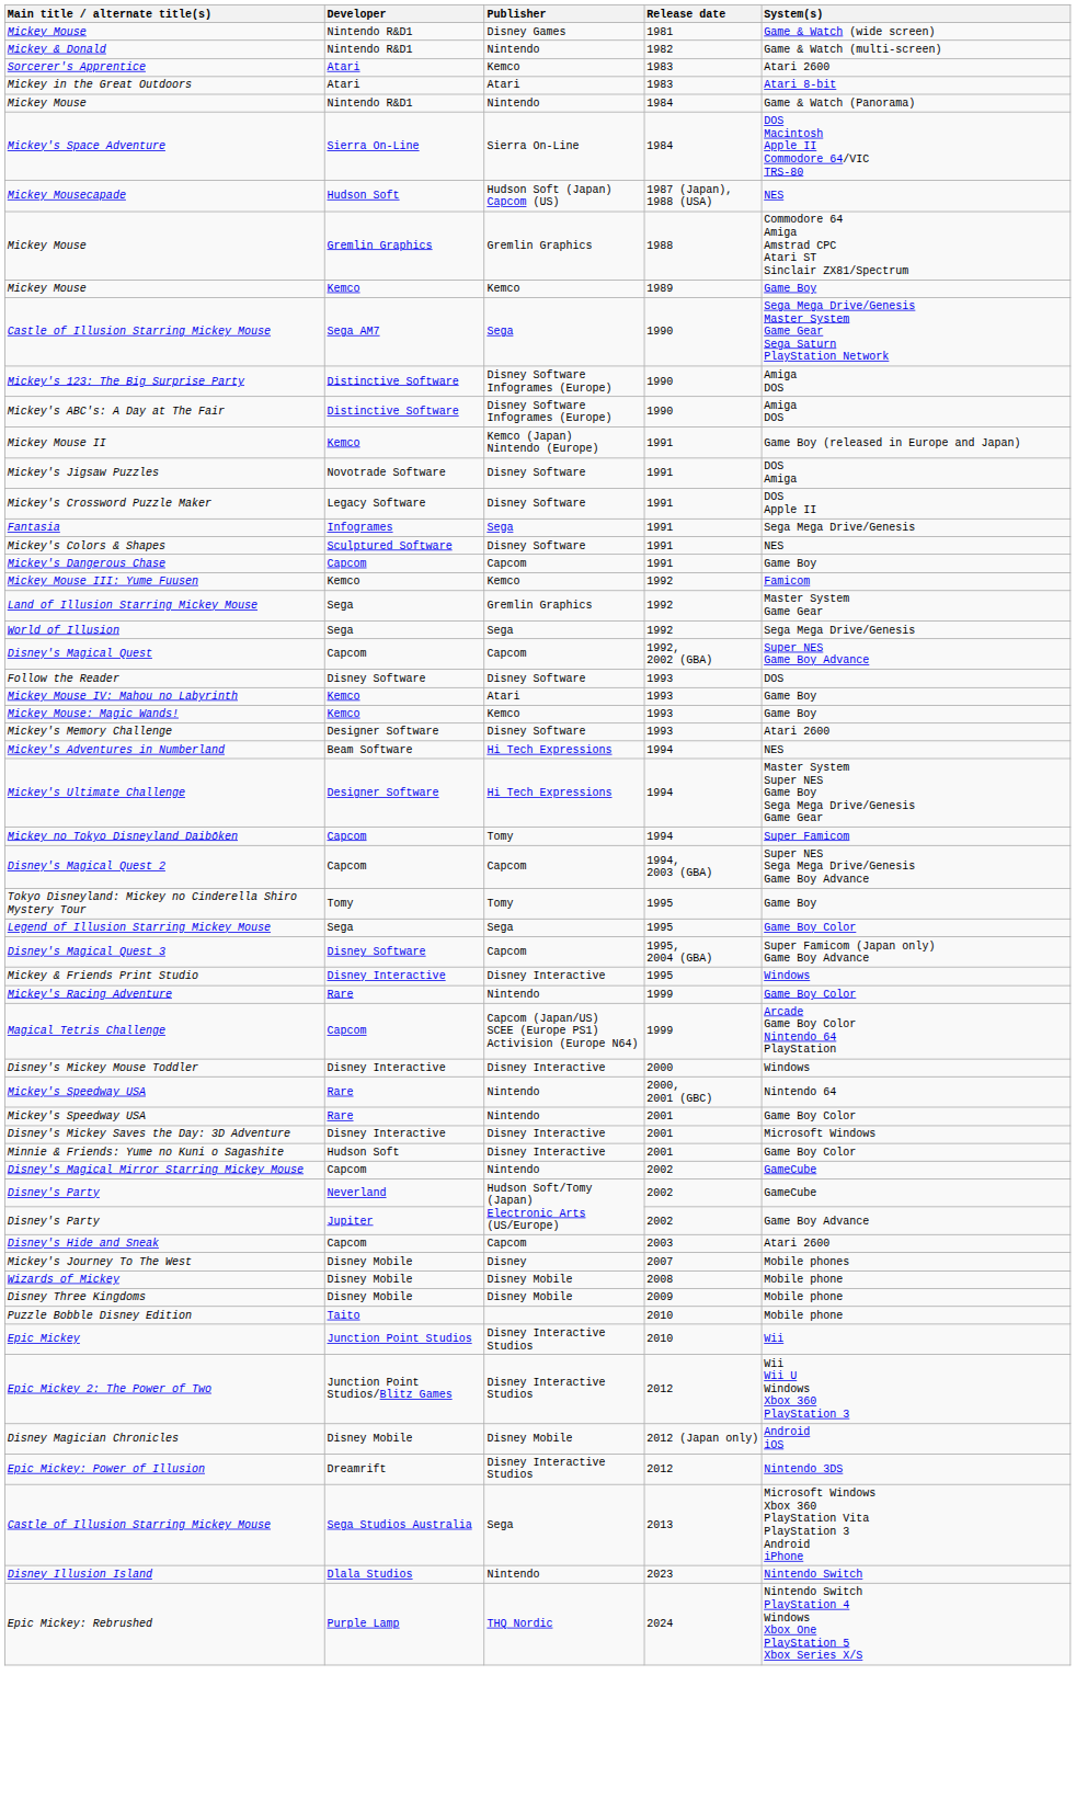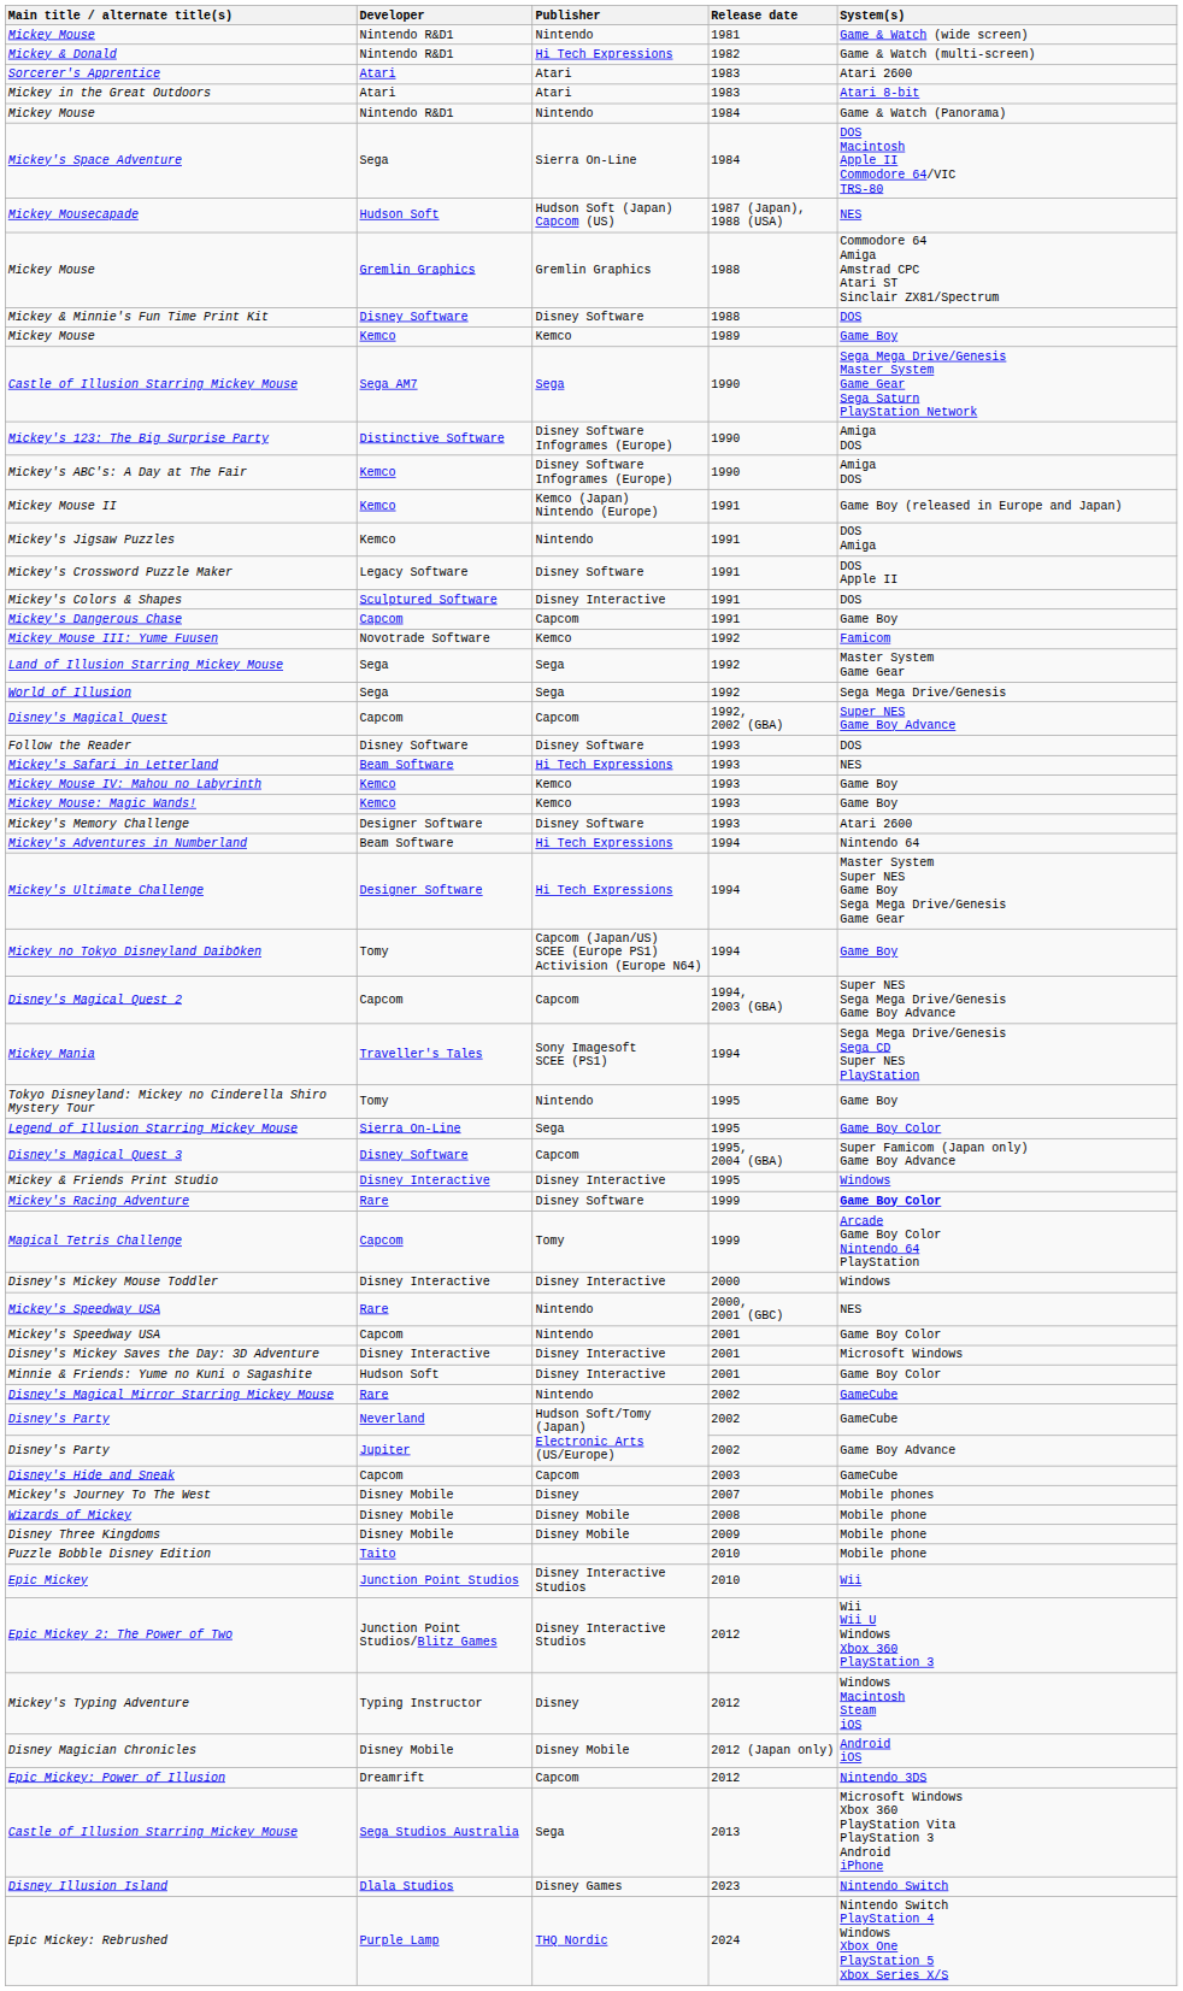Mickey Mouse / 1981 | Publisher: Disney Games -> Nintendo
Mickey & Donald | Publisher: Nintendo -> Hi Tech Expressions
Sorcerer's Apprentice | Publisher: Kemco -> Atari
Mickey's Space Adventure | Developer: Sierra On-Line -> Sega
+ row: Mickey & Minnie's Fun Time Print Kit | Disney Software | Disney Software | 1988 | DOS
Mickey's ABC's: A Day at The Fair | Developer: Distinctive Software -> Kemco
Mickey's Jigsaw Puzzles | Developer: Novotrade Software -> Kemco
Mickey's Jigsaw Puzzles | Publisher: Disney Software -> Nintendo
- row: Fantasia | Infogrames | Sega | 1991 | Sega Mega Drive/Genesis
Mickey's Colors & Shapes | Publisher: Disney Software -> Disney Interactive
Mickey's Colors & Shapes | System(s): NES -> DOS
Mickey Mouse III: Yume Fuusen | Developer: Kemco -> Novotrade Software
Land of Illusion Starring Mickey Mouse | Publisher: Gremlin Graphics -> Sega
+ row: Mickey's Safari in Letterland | Beam Software | Hi Tech Expressions | 1993 | NES
Mickey Mouse IV: Mahou no Labyrinth | Publisher: Atari -> Kemco
Mickey's Adventures in Numberland | System(s): NES -> Nintendo 64
Mickey no Tokyo Disneyland Daibōken | Developer: Capcom -> Tomy
Mickey no Tokyo Disneyland Daibōken | Publisher: Tomy -> Capcom (Japan/US) SCEE (Europe PS1) Activision (Europe N64)
Mickey no Tokyo Disneyland Daibōken | System(s): Super Famicom -> Game Boy
+ row: Mickey Mania | Traveller's Tales | Sony Imagesoft SCEE (PS1) | 1994 | Sega Mega Drive/Genesis Sega CD Super NES PlayStation
Tokyo Disneyland: Mickey no Cinderella Shiro Mystery Tour | Publisher: Tomy -> Nintendo
Legend of Illusion Starring Mickey Mouse | Developer: Sega -> Sierra On-Line
Mickey's Racing Adventure | Publisher: Nintendo -> Disney Software
Mickey's Racing Adventure | System(s): normal -> bold
Magical Tetris Challenge | Publisher: Capcom (Japan/US) SCEE (Europe PS1) Activision (Europe N64) -> Tomy
Mickey's Speedway USA / 2000, 2001 (GBC) | System(s): Nintendo 64 -> NES
Mickey's Speedway USA / 2001 | Developer: Rare -> Capcom
Disney's Magical Mirror Starring Mickey Mouse | Developer: Capcom -> Rare
Disney's Hide and Sneak | System(s): Atari 2600 -> GameCube
+ row: Mickey's Typing Adventure | Typing Instructor | Disney | 2012 | Windows Macintosh Steam iOS
Epic Mickey: Power of Illusion | Publisher: Disney Interactive Studios -> Capcom
Disney Illusion Island | Publisher: Nintendo -> Disney Games
